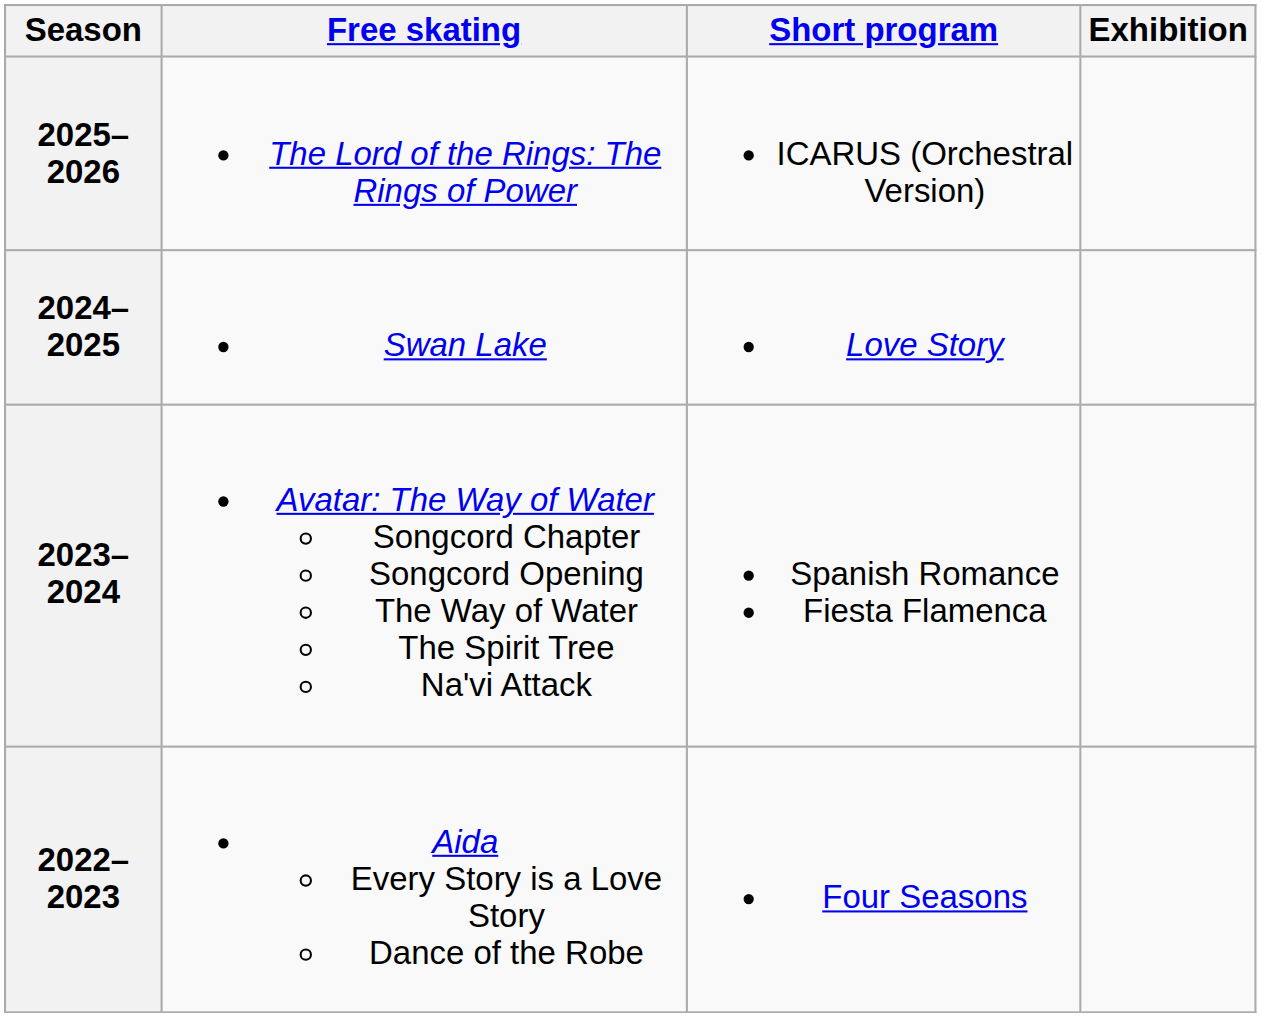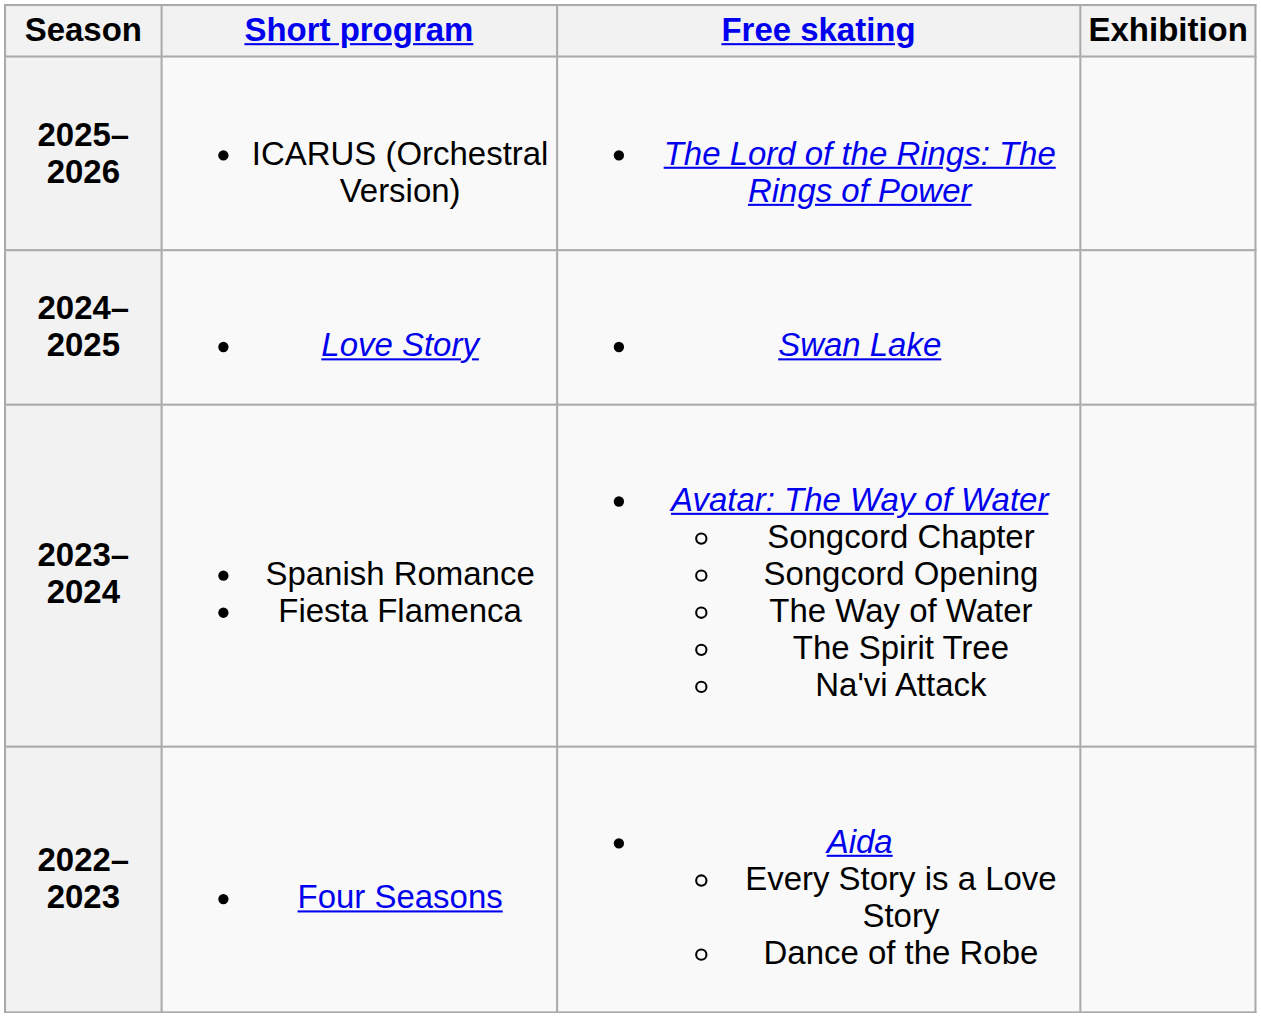columns swapped: Short program <-> Free skating
